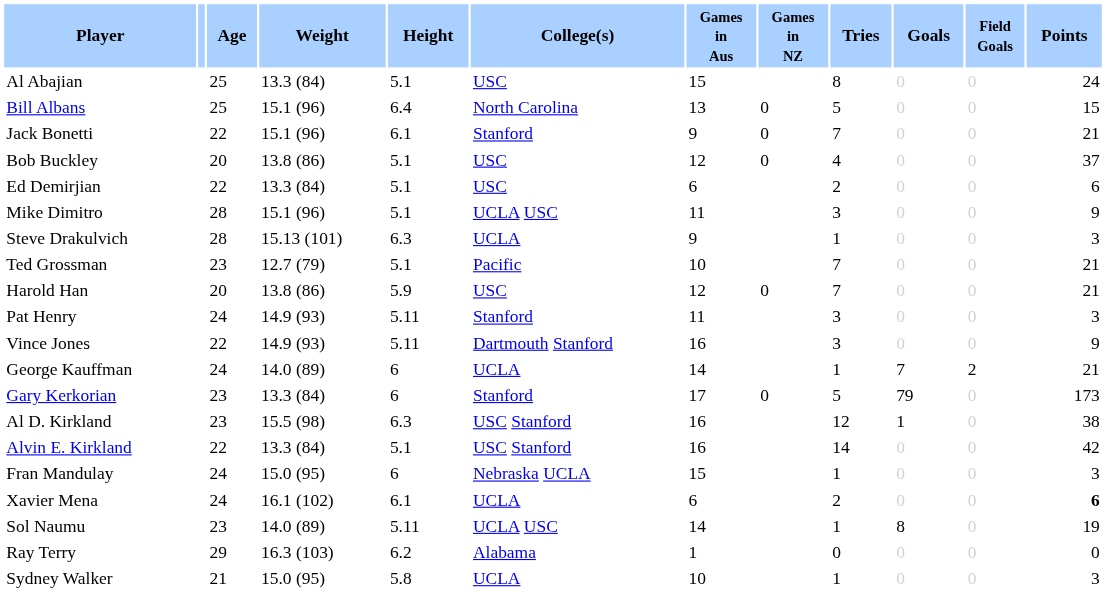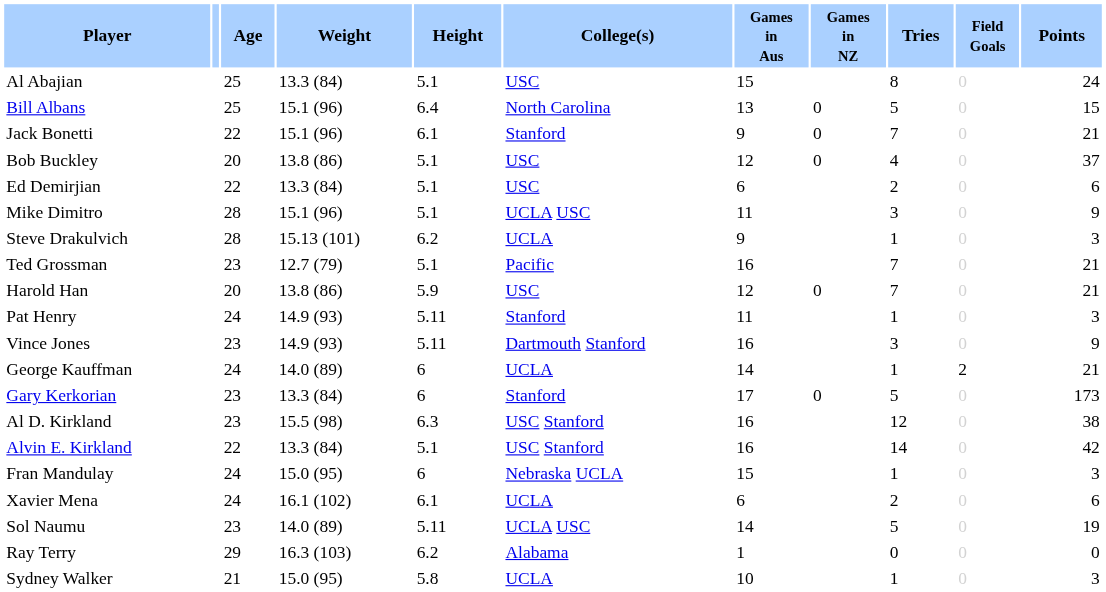- column: Goals | 0 | 0 | 0 | 0 | 0 | 0 | 0 | 0 | 0 | 0 | 0 | 7 | 79 | 1 | 0 | 0 | 0 | 8 | 0 | 0
Steve Drakulvich | Height: 6.3 -> 6.2
Ted Grossman | Games in Aus: 10 -> 16
Pat Henry | Tries: 3 -> 1
Vince Jones | Age: 22 -> 23
Xavier Mena | Points: bold -> normal
Sol Naumu | Tries: 1 -> 5
